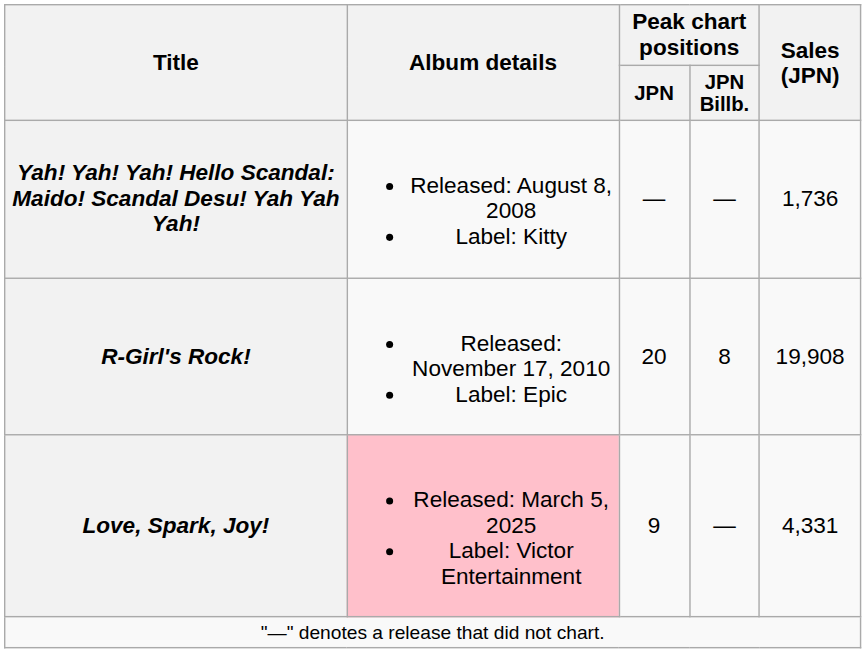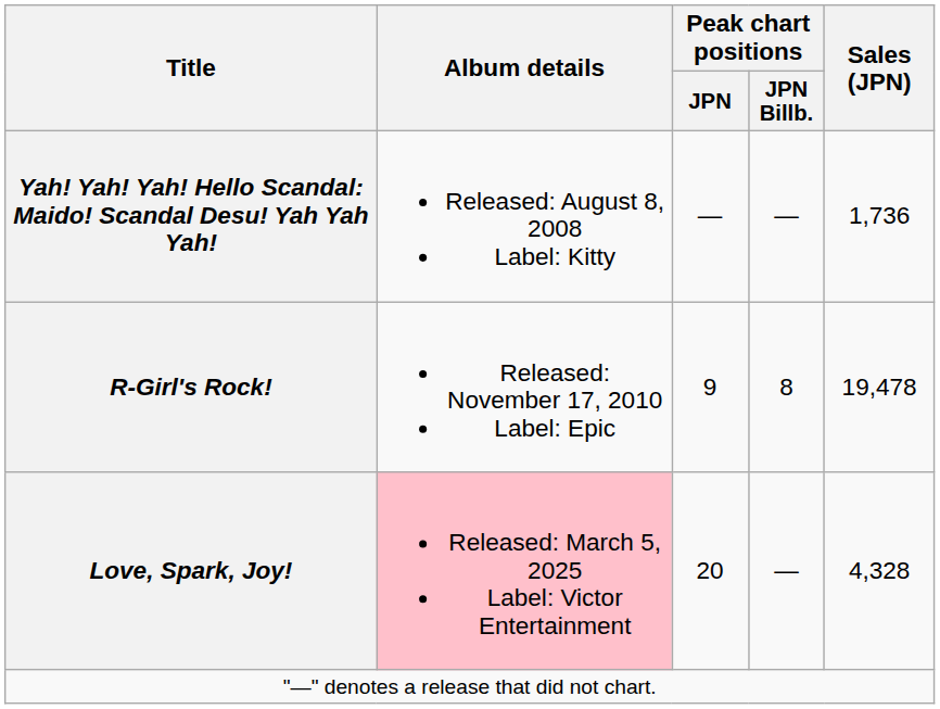R-Girl's Rock! | Peak chart positions / JPN: 20 -> 9
R-Girl's Rock! | Sales (JPN): 19,908 -> 19,478
Love, Spark, Joy! | Peak chart positions / JPN: 9 -> 20
Love, Spark, Joy! | Sales (JPN): 4,331 -> 4,328
